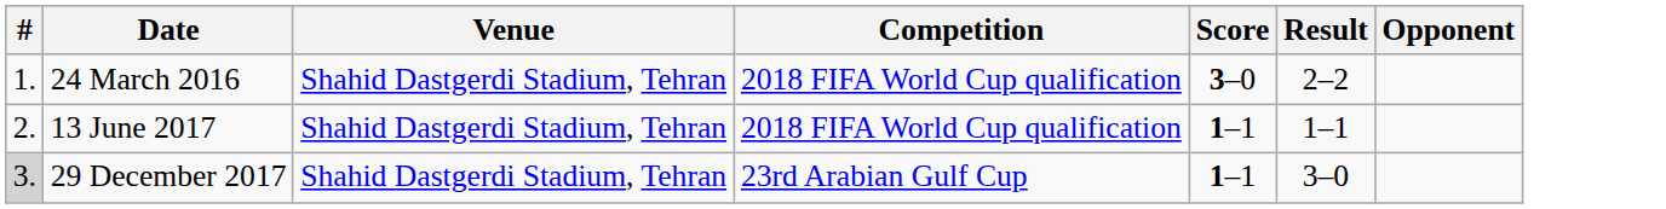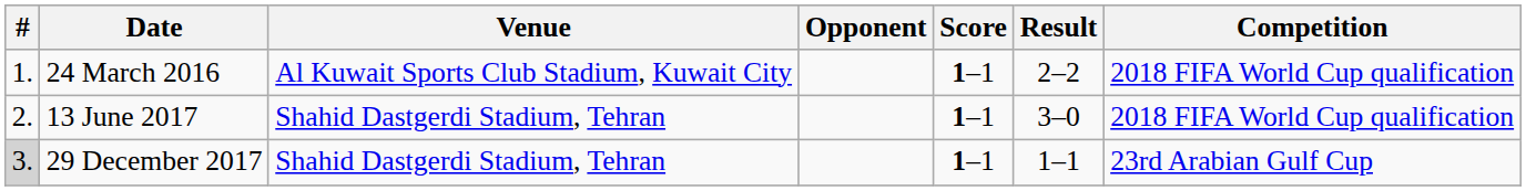columns swapped: Opponent <-> Competition
24 March 2016 | Venue: Shahid Dastgerdi Stadium, Tehran -> Al Kuwait Sports Club Stadium, Kuwait City
24 March 2016 | Score: 3–0 -> 1–1
13 June 2017 | Result: 1–1 -> 3–0
29 December 2017 | Result: 3–0 -> 1–1
